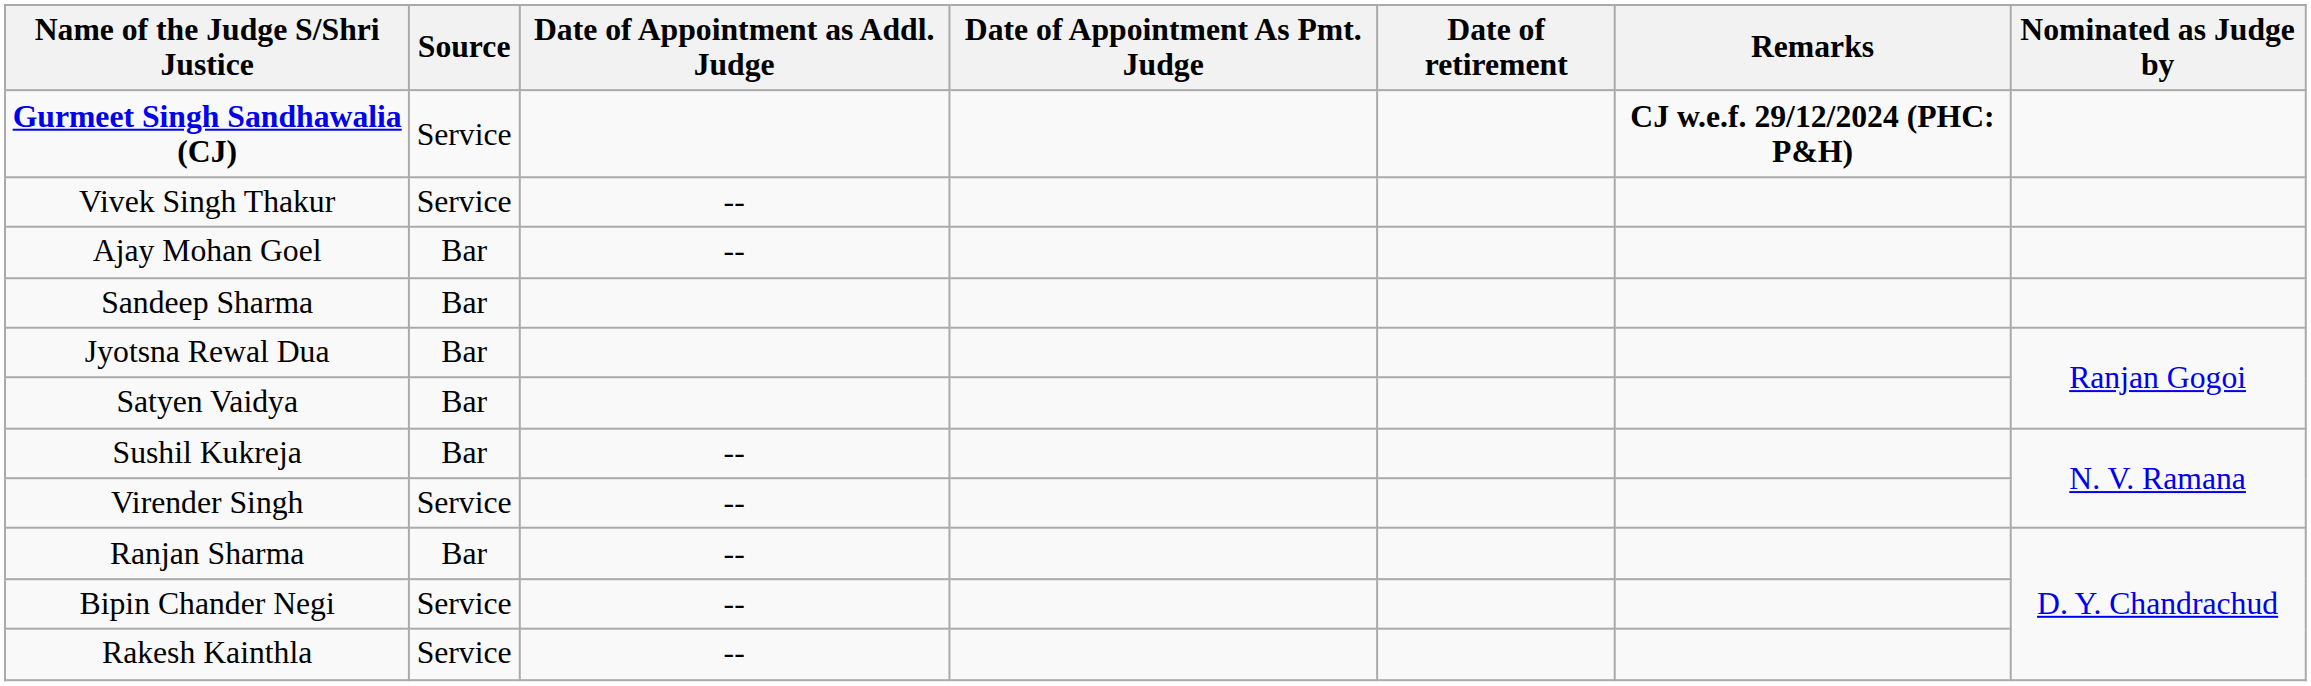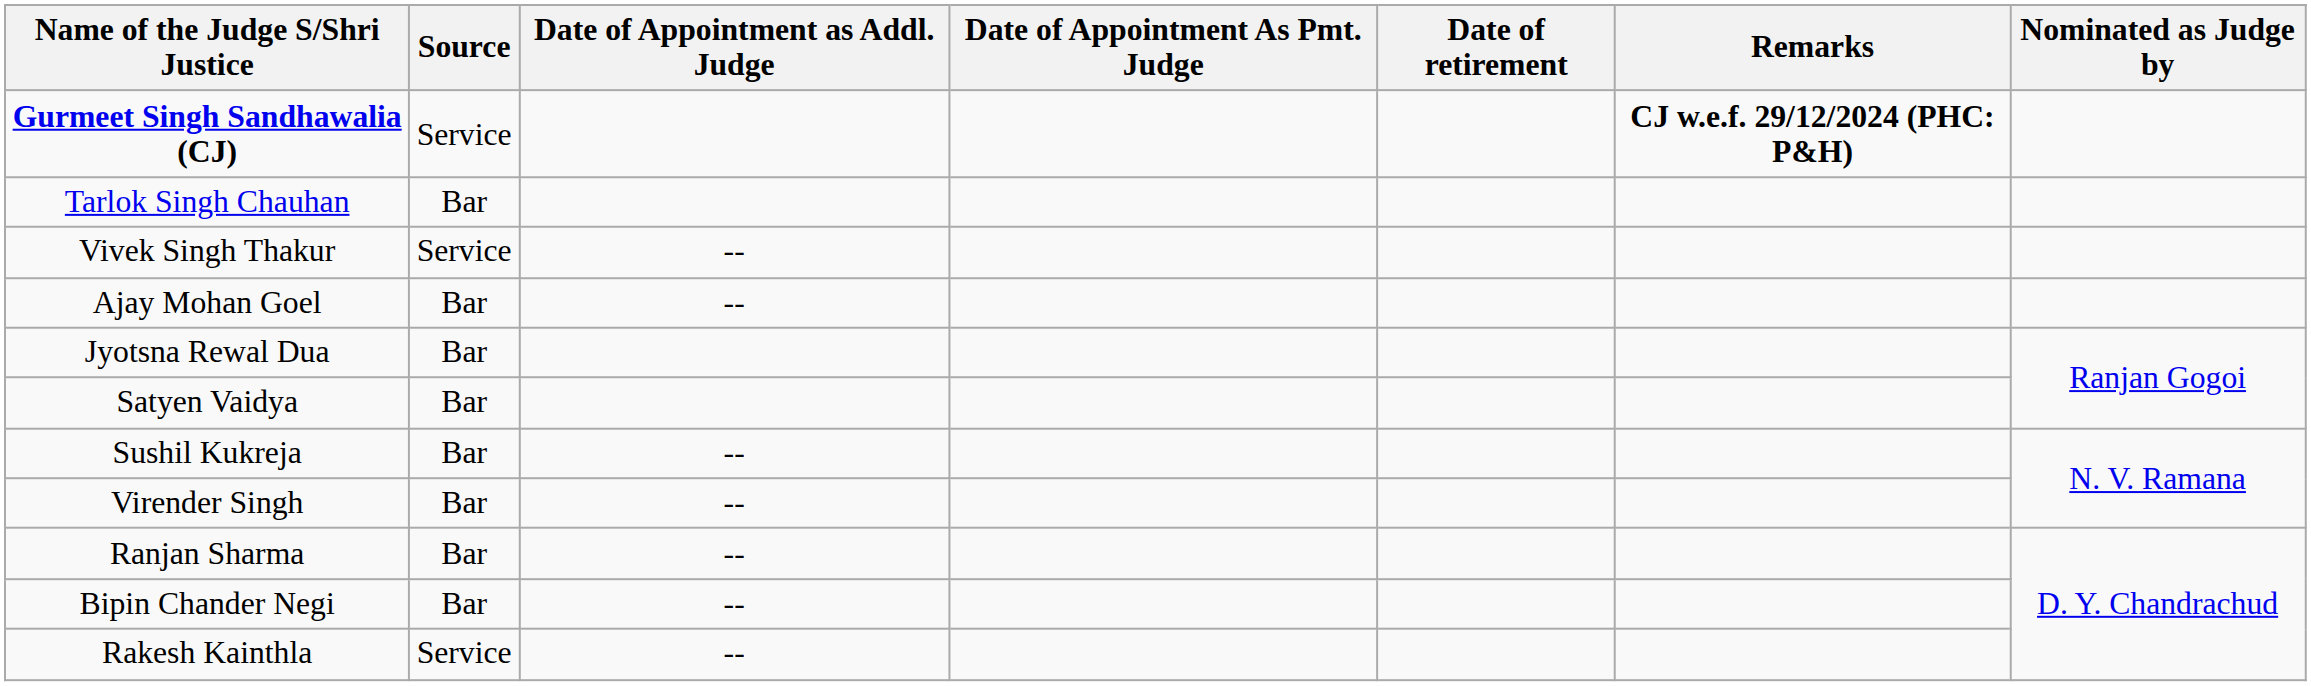+ row: Tarlok Singh Chauhan | Bar
- row: Sandeep Sharma | Bar
Virender Singh | Source: Service -> Bar
Bipin Chander Negi | Source: Service -> Bar
